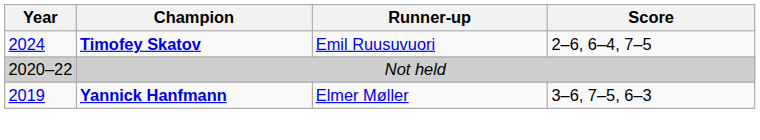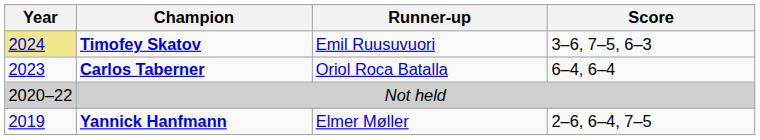Timofey Skatov | Year: no background -> khaki background
Timofey Skatov | Score: 2–6, 6–4, 7–5 -> 3–6, 7–5, 6–3
+ row: 2023 | Carlos Taberner | Oriol Roca Batalla | 6–4, 6–4
Yannick Hanfmann | Score: 3–6, 7–5, 6–3 -> 2–6, 6–4, 7–5
